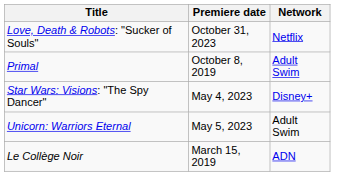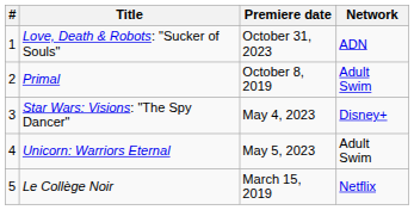+ column: # | 1 | 2 | 3 | 4 | 5
Love, Death & Robots: "Sucker of Souls" | Network: Netflix -> ADN
Le Collège Noir | Network: ADN -> Netflix
